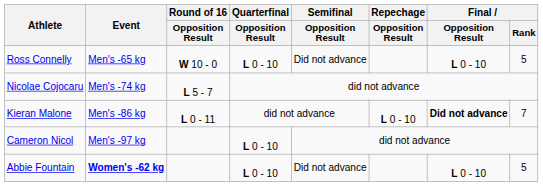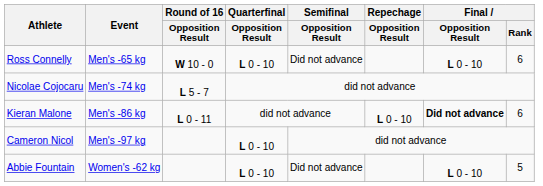Ross Connelly | Final / Rank: 5 -> 6
Kieran Malone | Final / Rank: 7 -> 6
Abbie Fountain | Event: bold -> normal
